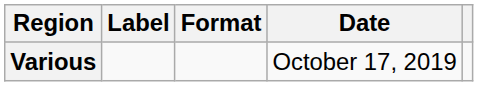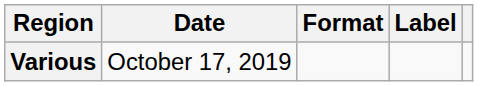columns swapped: Date <-> Label
